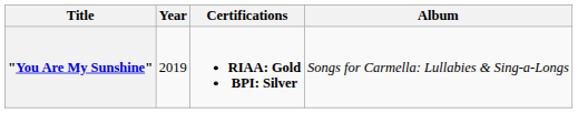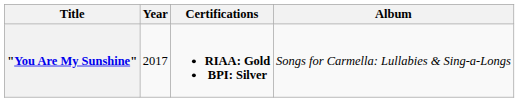"You Are My Sunshine" | Year: 2019 -> 2017
